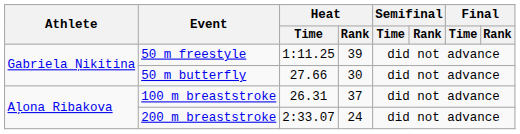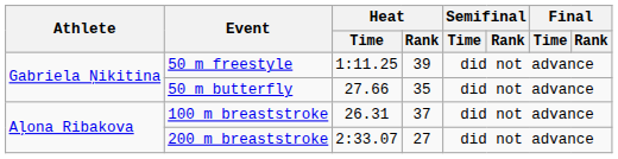50 m butterfly | Heat / Rank: 30 -> 35
200 m breaststroke | Heat / Rank: 24 -> 27
